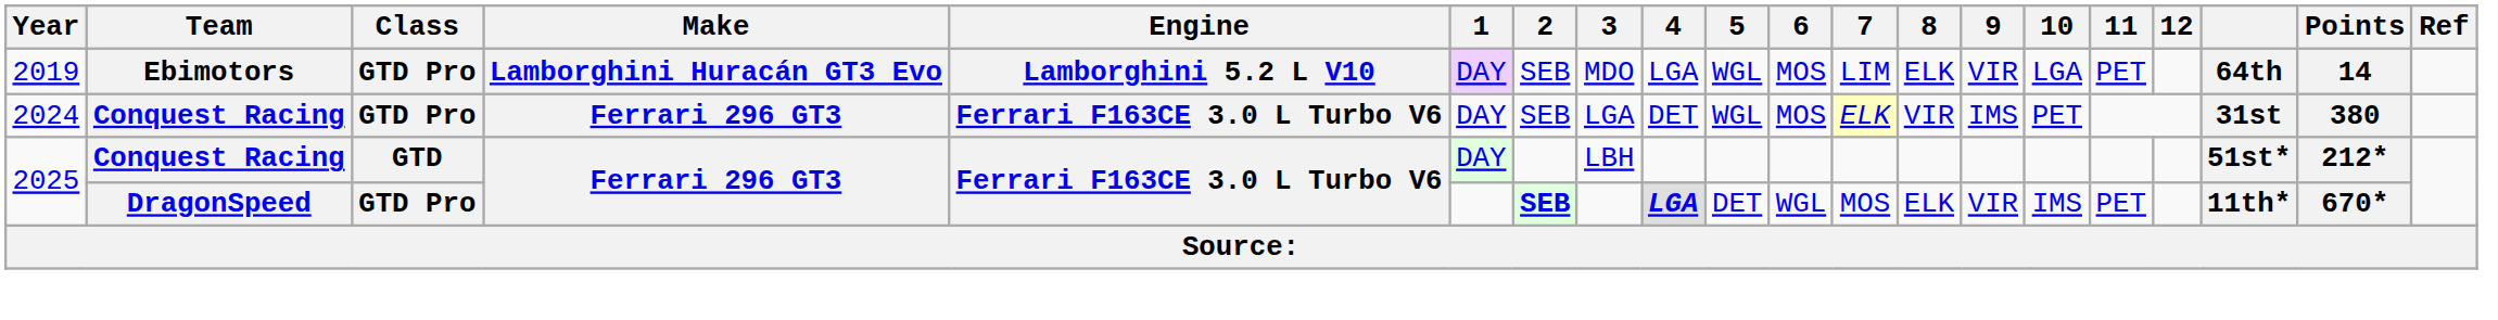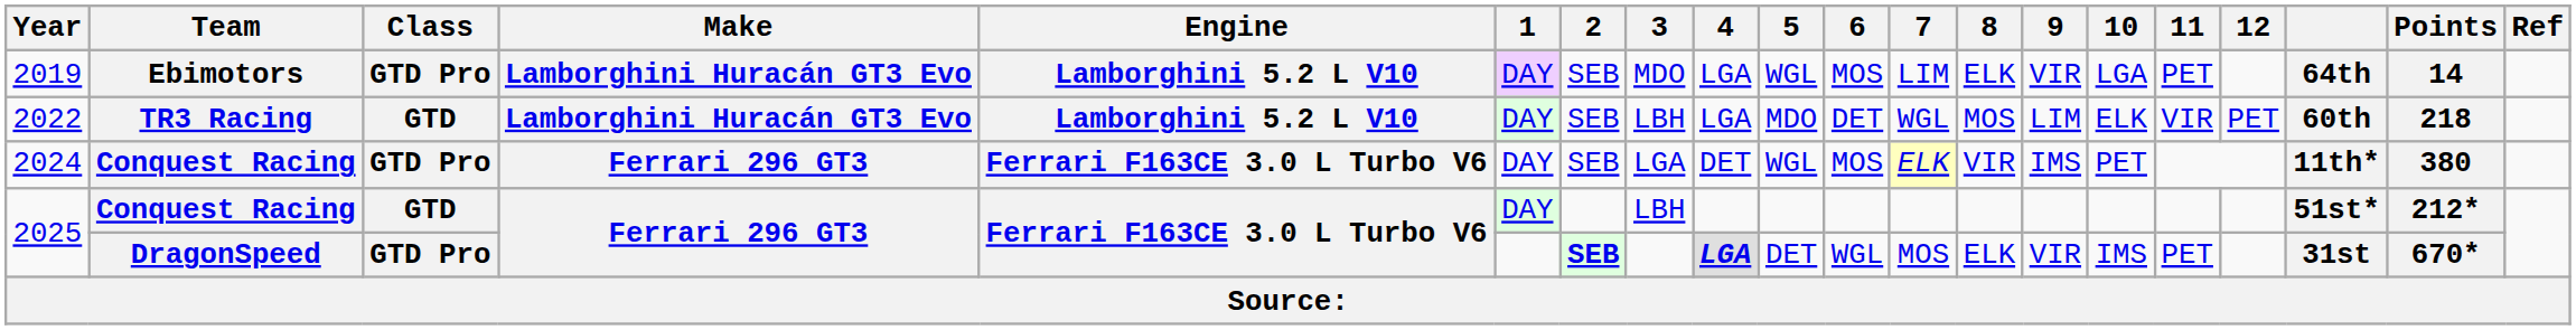+ row: 2022 | TR3 Racing | GTD | Lamborghini Huracán GT3 Evo | Lamborghini 5.2 L V10 | DAY | SEB | LBH | LGA | MDO | DET | WGL | MOS | LIM | ELK | VIR | PET | 60th | 218
2024 | column 18: 31st -> 11th*
2025 / DragonSpeed | column 18: 11th* -> 31st
